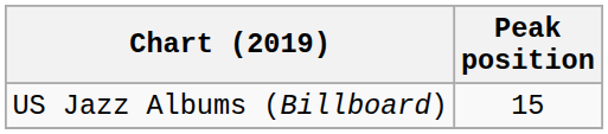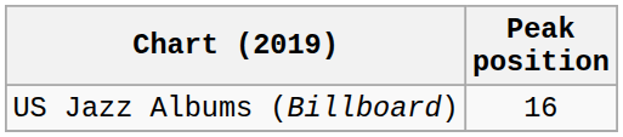US Jazz Albums (Billboard) | Peak position: 15 -> 16
